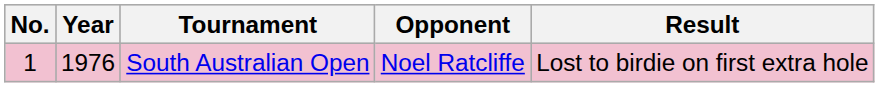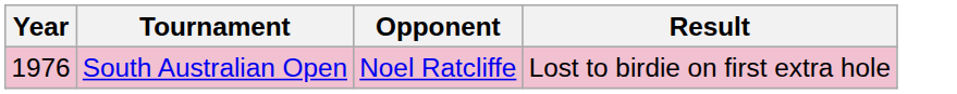- column: No. | 1
